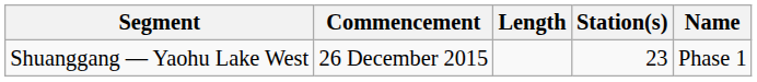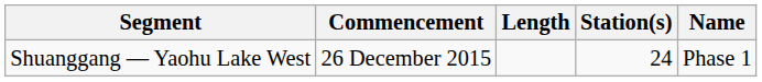Shuanggang — Yaohu Lake West | Station(s): 23 -> 24
